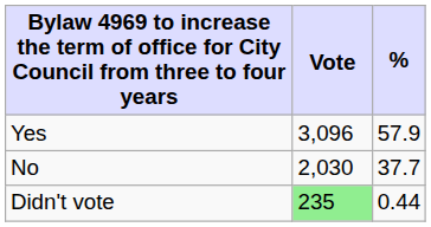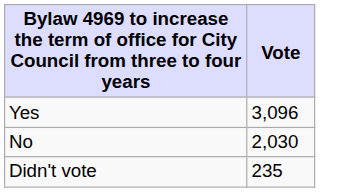- column: % | 57.9 | 37.7 | 0.44
Didn't vote | Vote: lightgreen background -> no background
